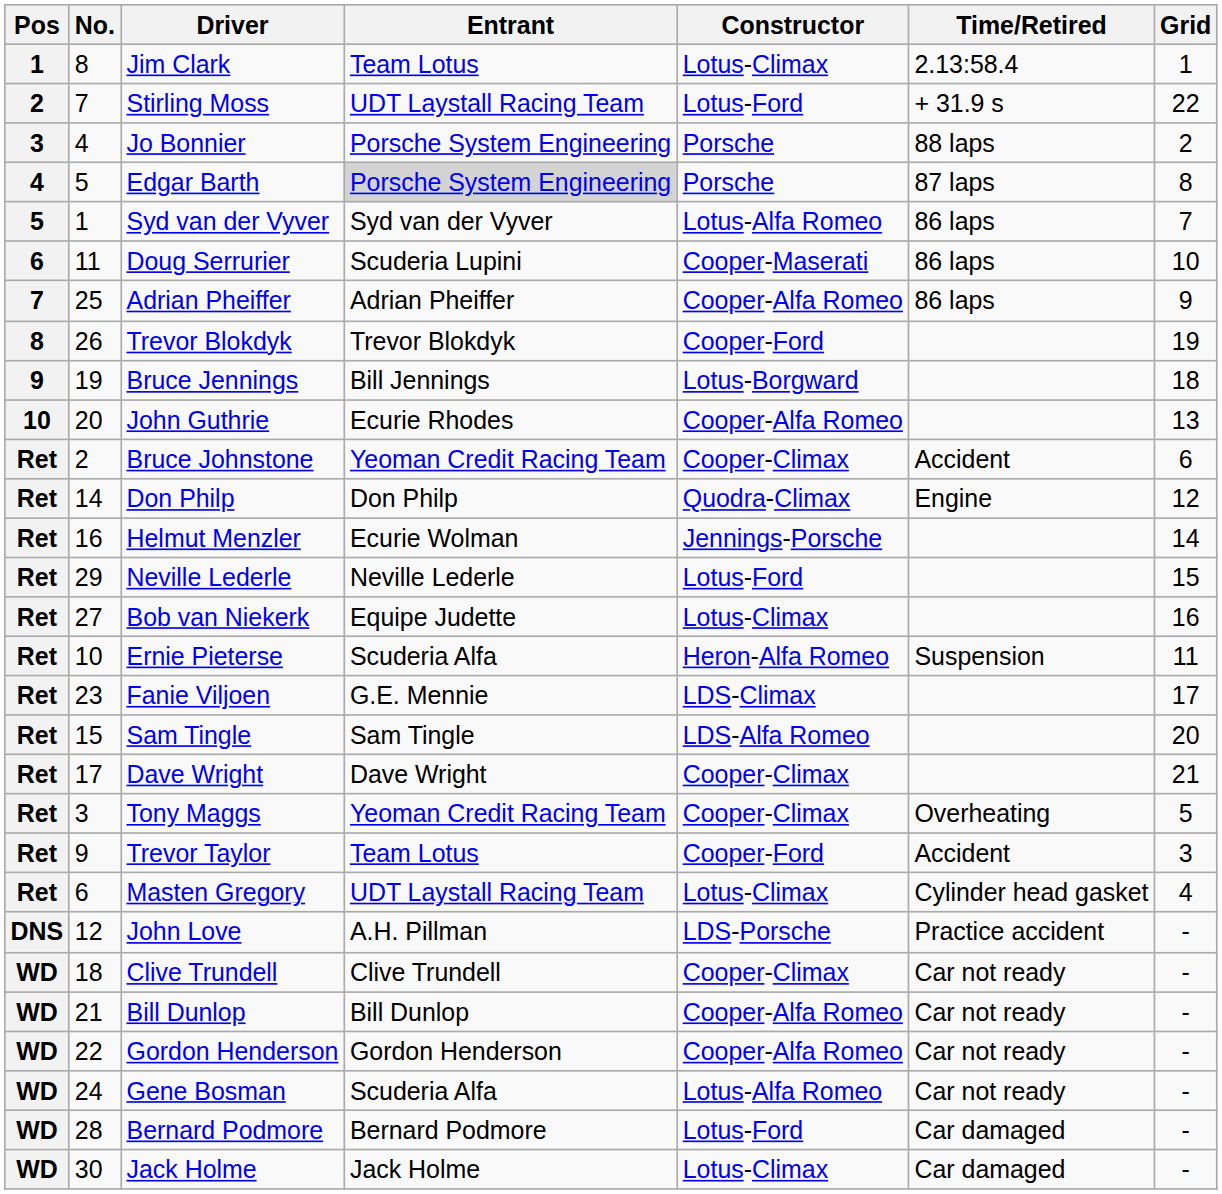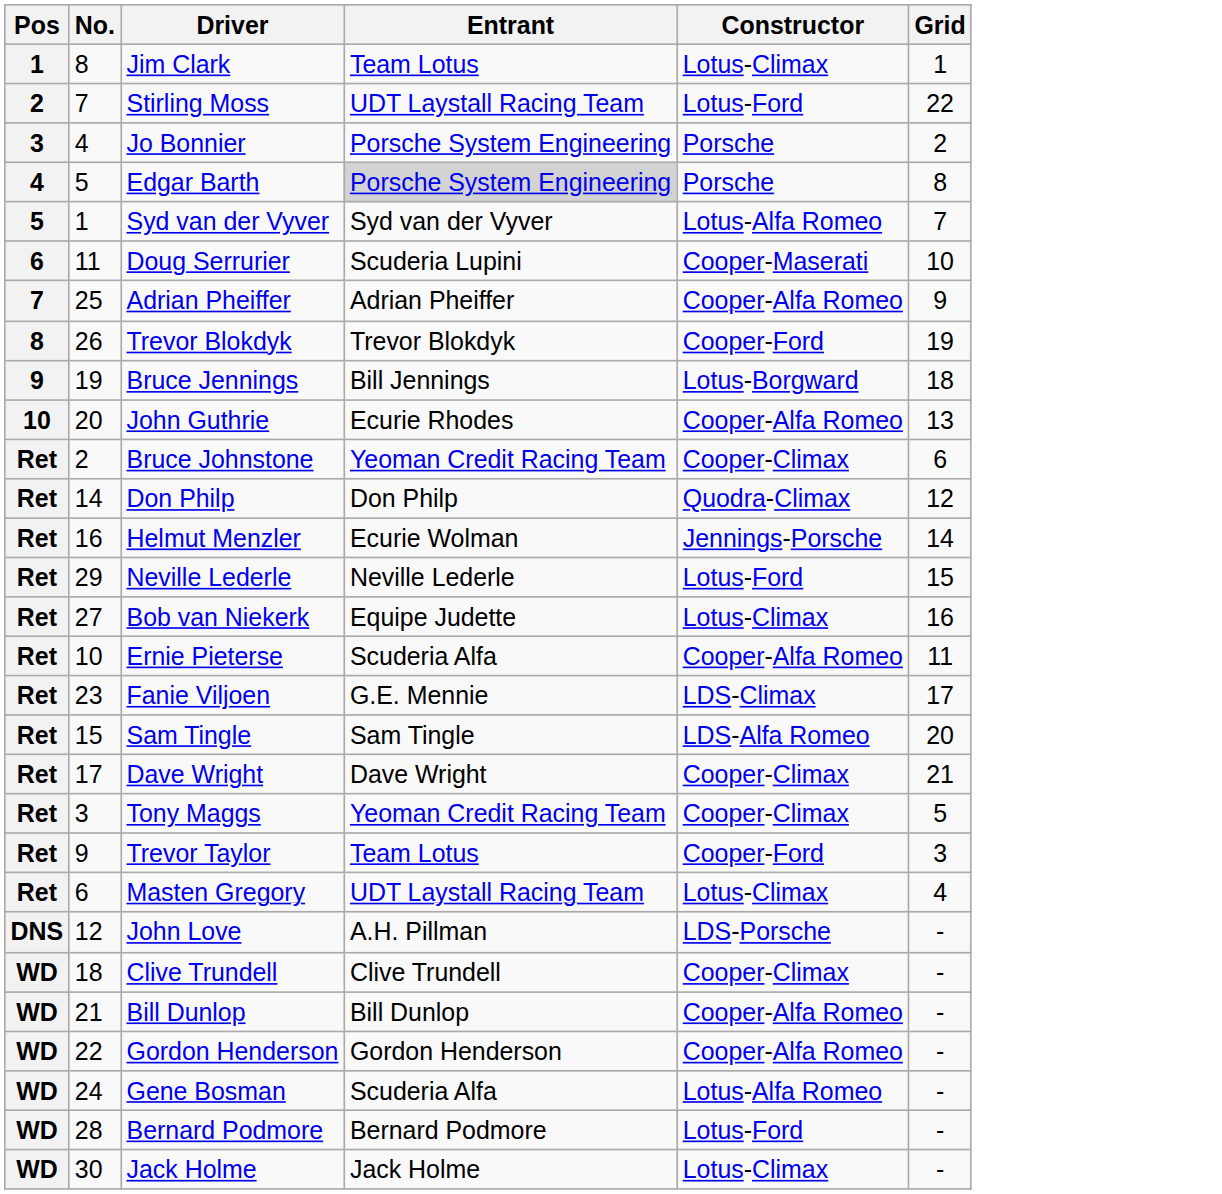- column: Time/Retired | 2.13:58.4 | + 31.9 s | 88 laps | 87 laps | 86 laps | 86 laps | 86 laps | Accident | Engine | Suspension | Overheating | Accident | Cylinder head gasket | Practice accident | Car not ready | Car not ready | Car not ready | Car not ready | Car damaged | Car damaged
Ernie Pieterse | Constructor: Heron-Alfa Romeo -> Cooper-Alfa Romeo
